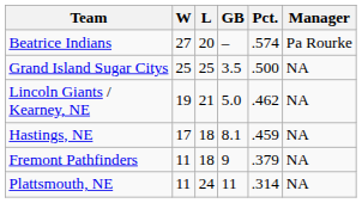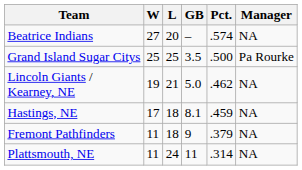Beatrice Indians | Manager: Pa Rourke -> NA
Grand Island Sugar Citys | Manager: NA -> Pa Rourke
